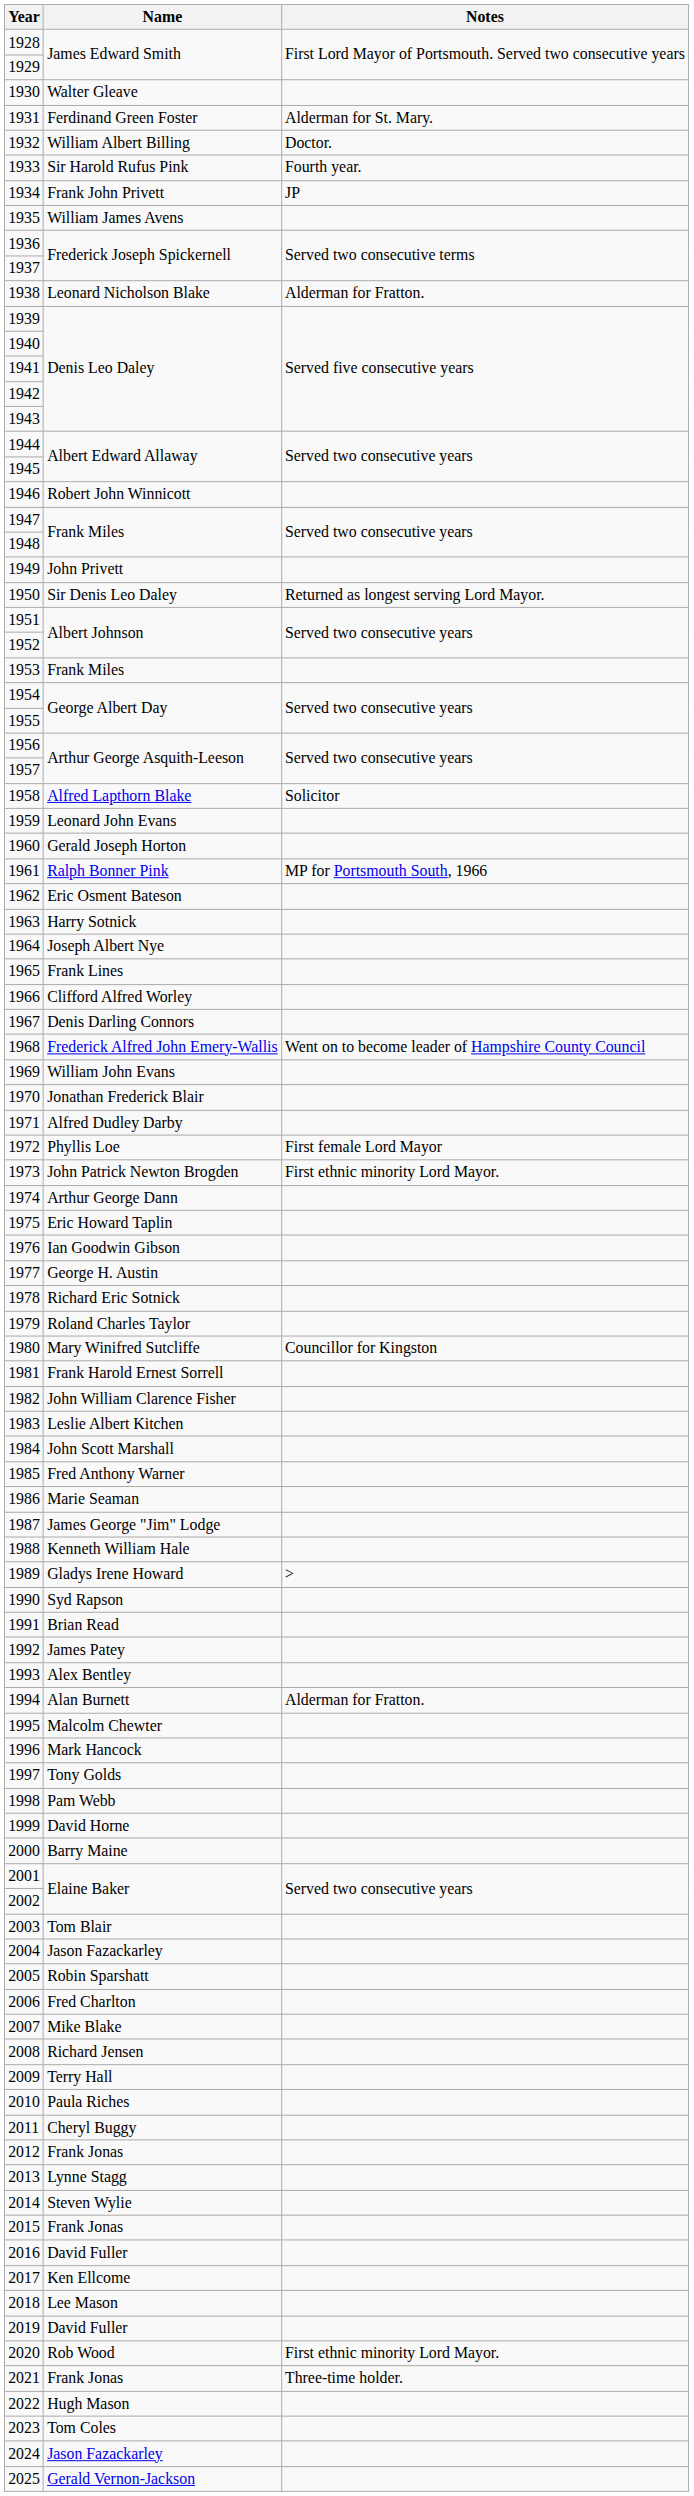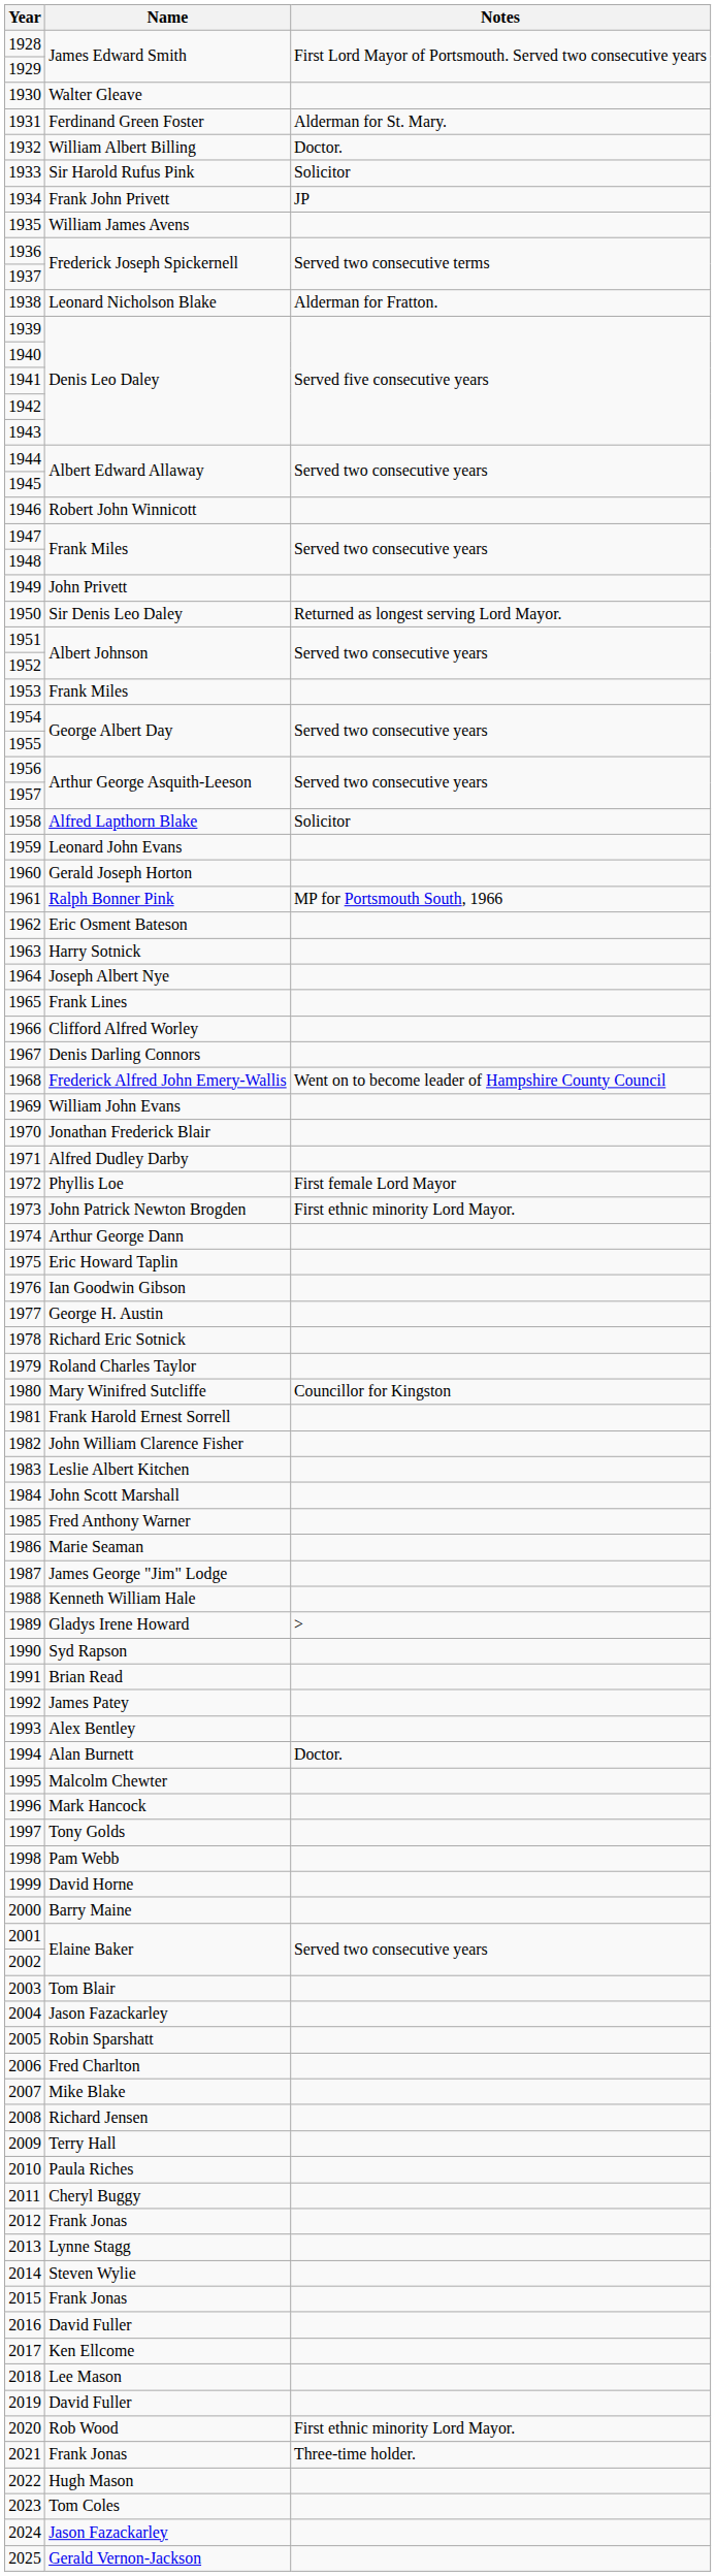1933 | Notes: Fourth year. -> Solicitor
1994 | Notes: Alderman for Fratton. -> Doctor.
